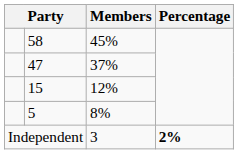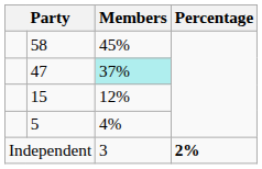47 | Members: no background -> paleturquoise background
5 | Members: 8% -> 4%
